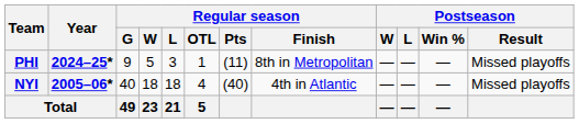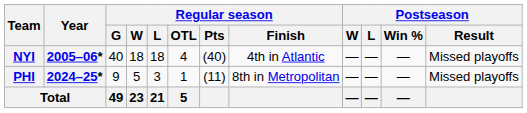rows swapped: NYI <-> PHI
